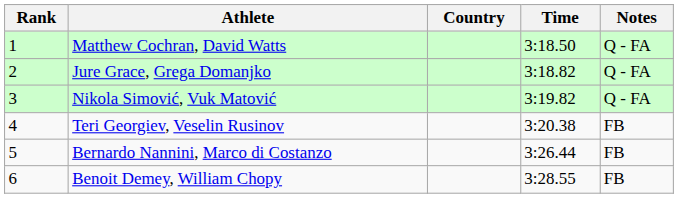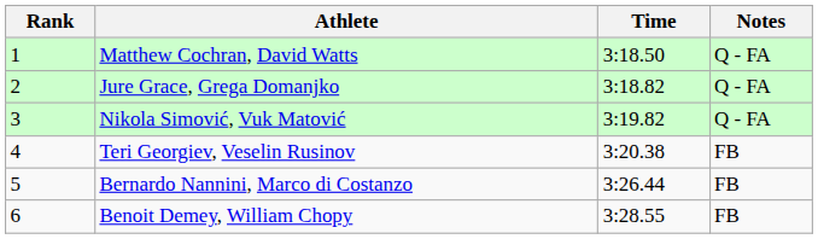- column: Country
